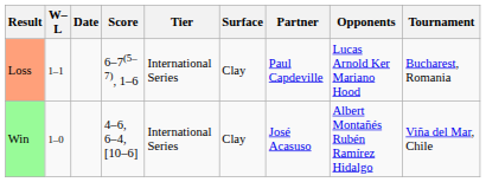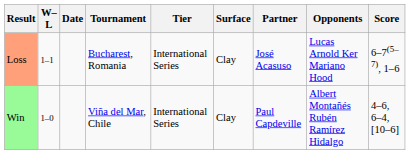columns swapped: Tournament <-> Score
Loss | Partner: Paul Capdeville -> José Acasuso
Win | Partner: José Acasuso -> Paul Capdeville
